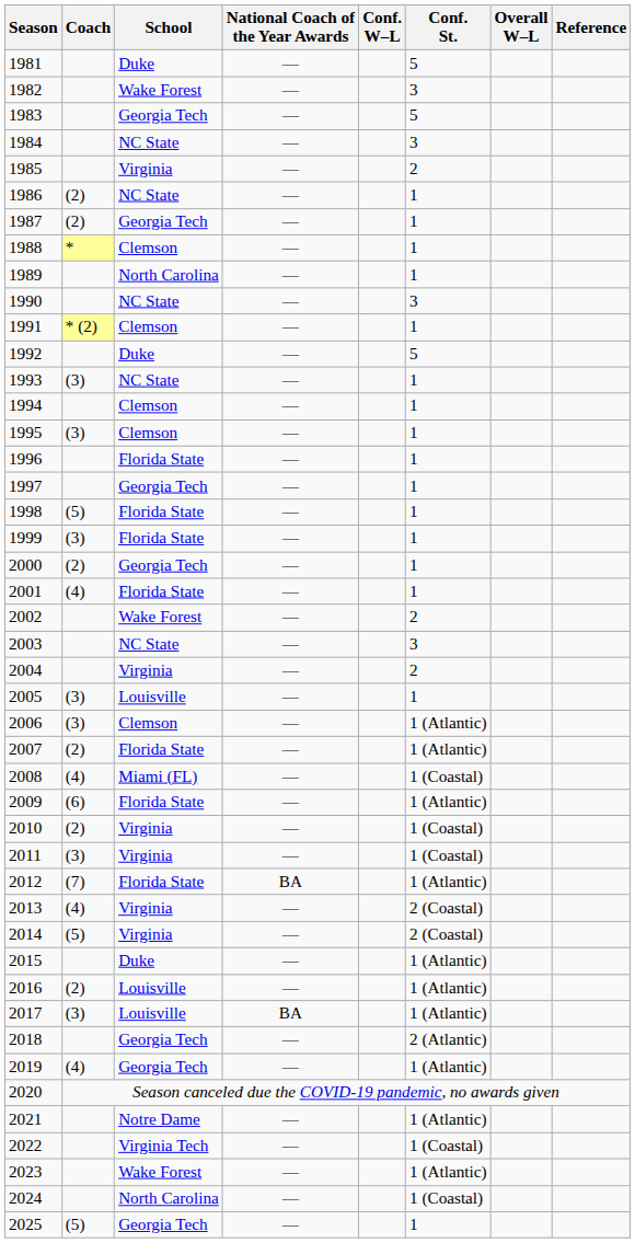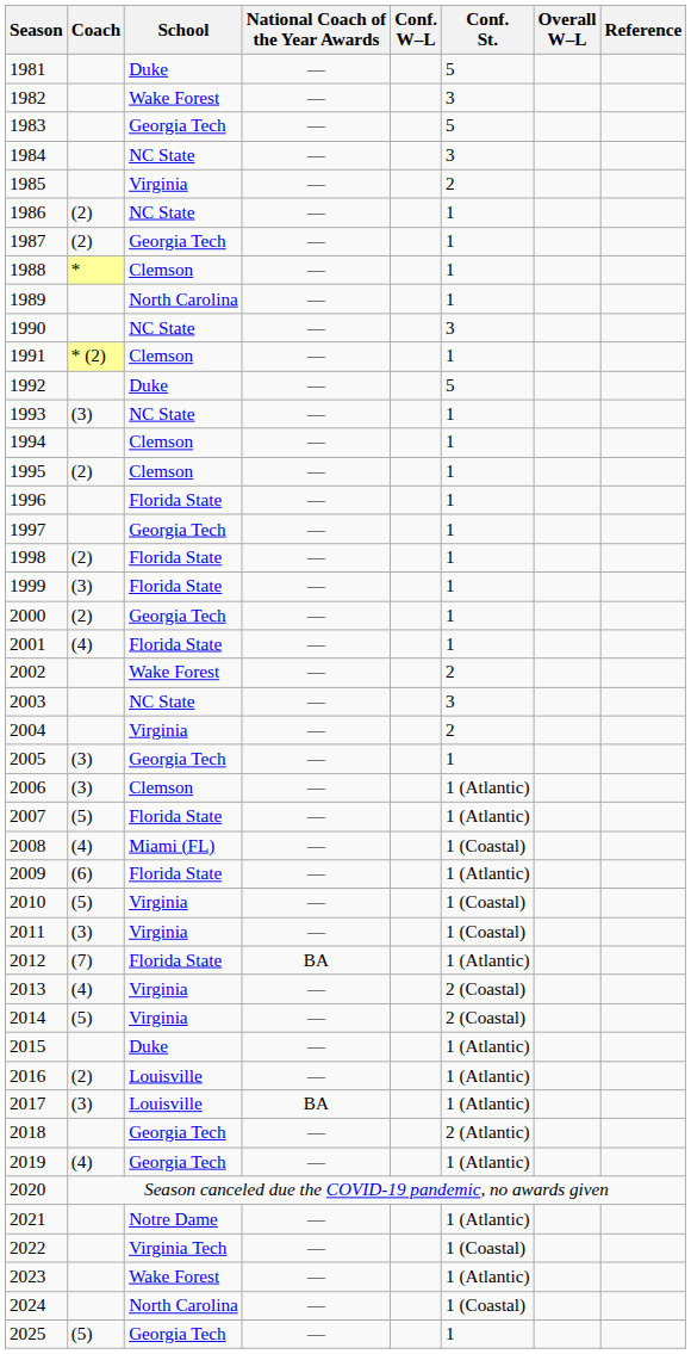1995 | Coach: (3) -> (2)
1998 | Coach: (5) -> (2)
2005 | School: Louisville -> Georgia Tech
2007 | Coach: (2) -> (5)
2010 | Coach: (2) -> (5)
